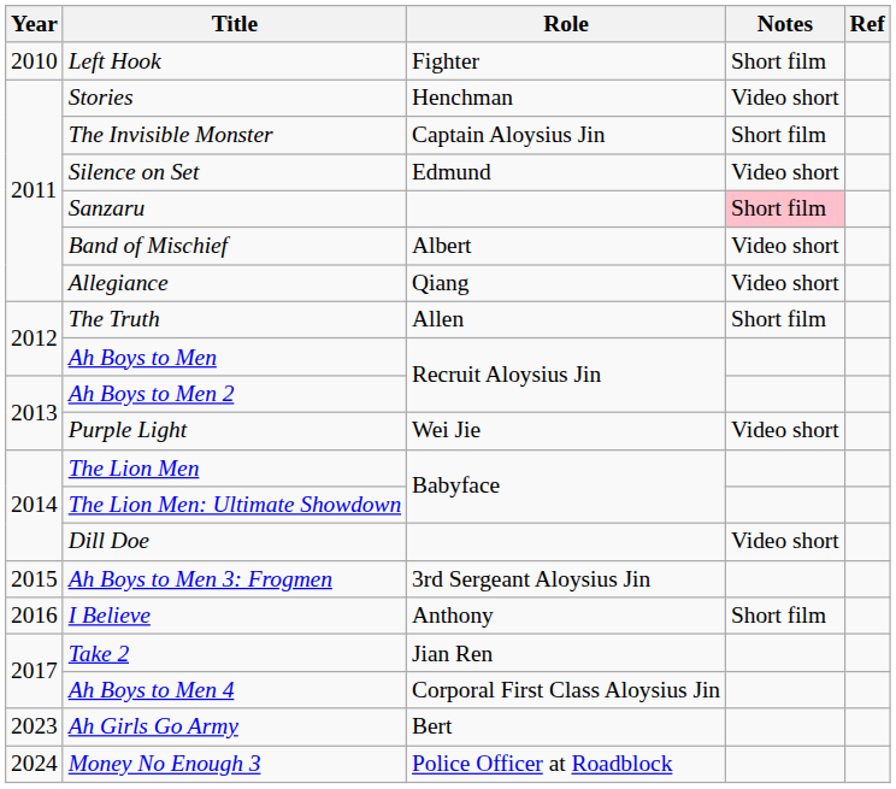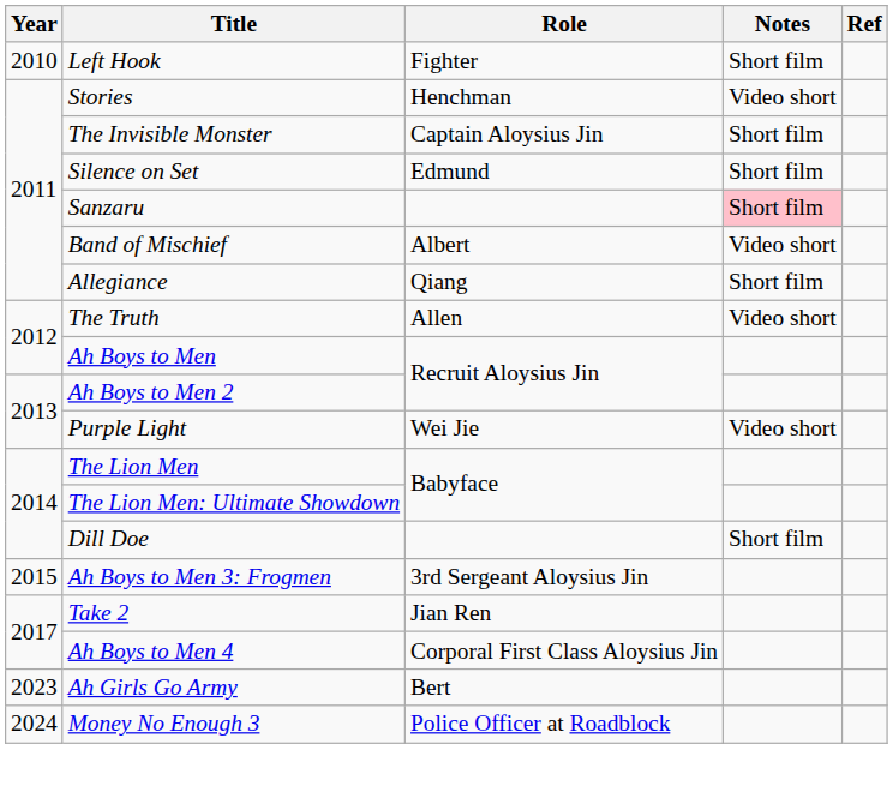Silence on Set | Notes: Video short -> Short film
Allegiance | Notes: Video short -> Short film
The Truth | Notes: Short film -> Video short
Dill Doe | Notes: Video short -> Short film
- row: 2016 | I Believe | Anthony | Short film
